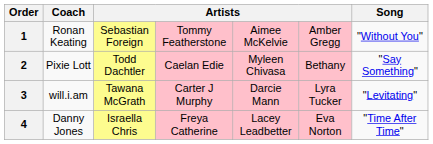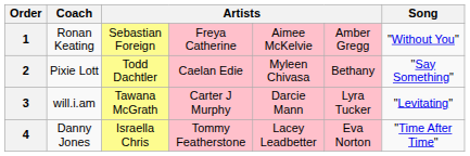1 | column 4: Tommy Featherstone -> Freya Catherine
4 | column 4: Freya Catherine -> Tommy Featherstone
